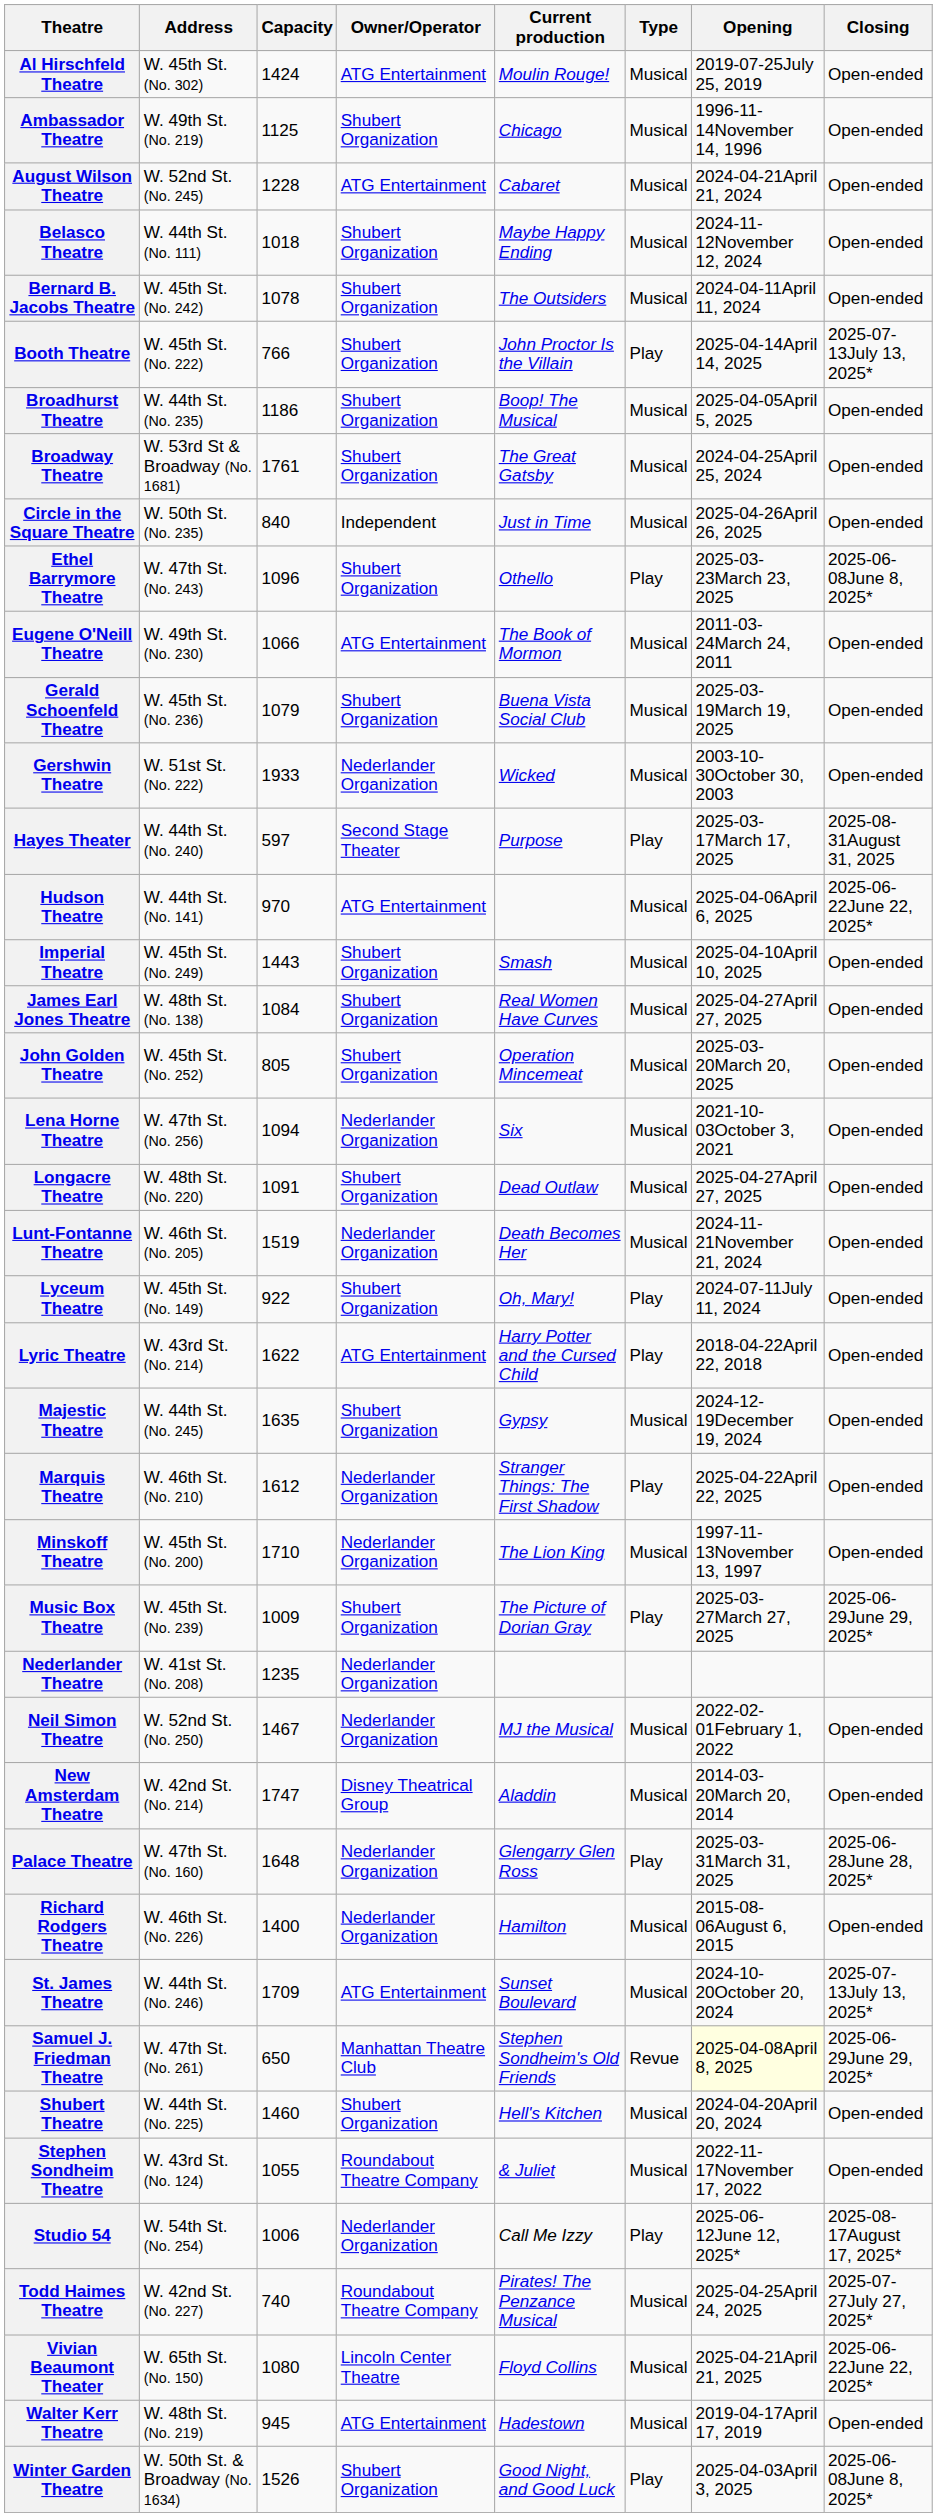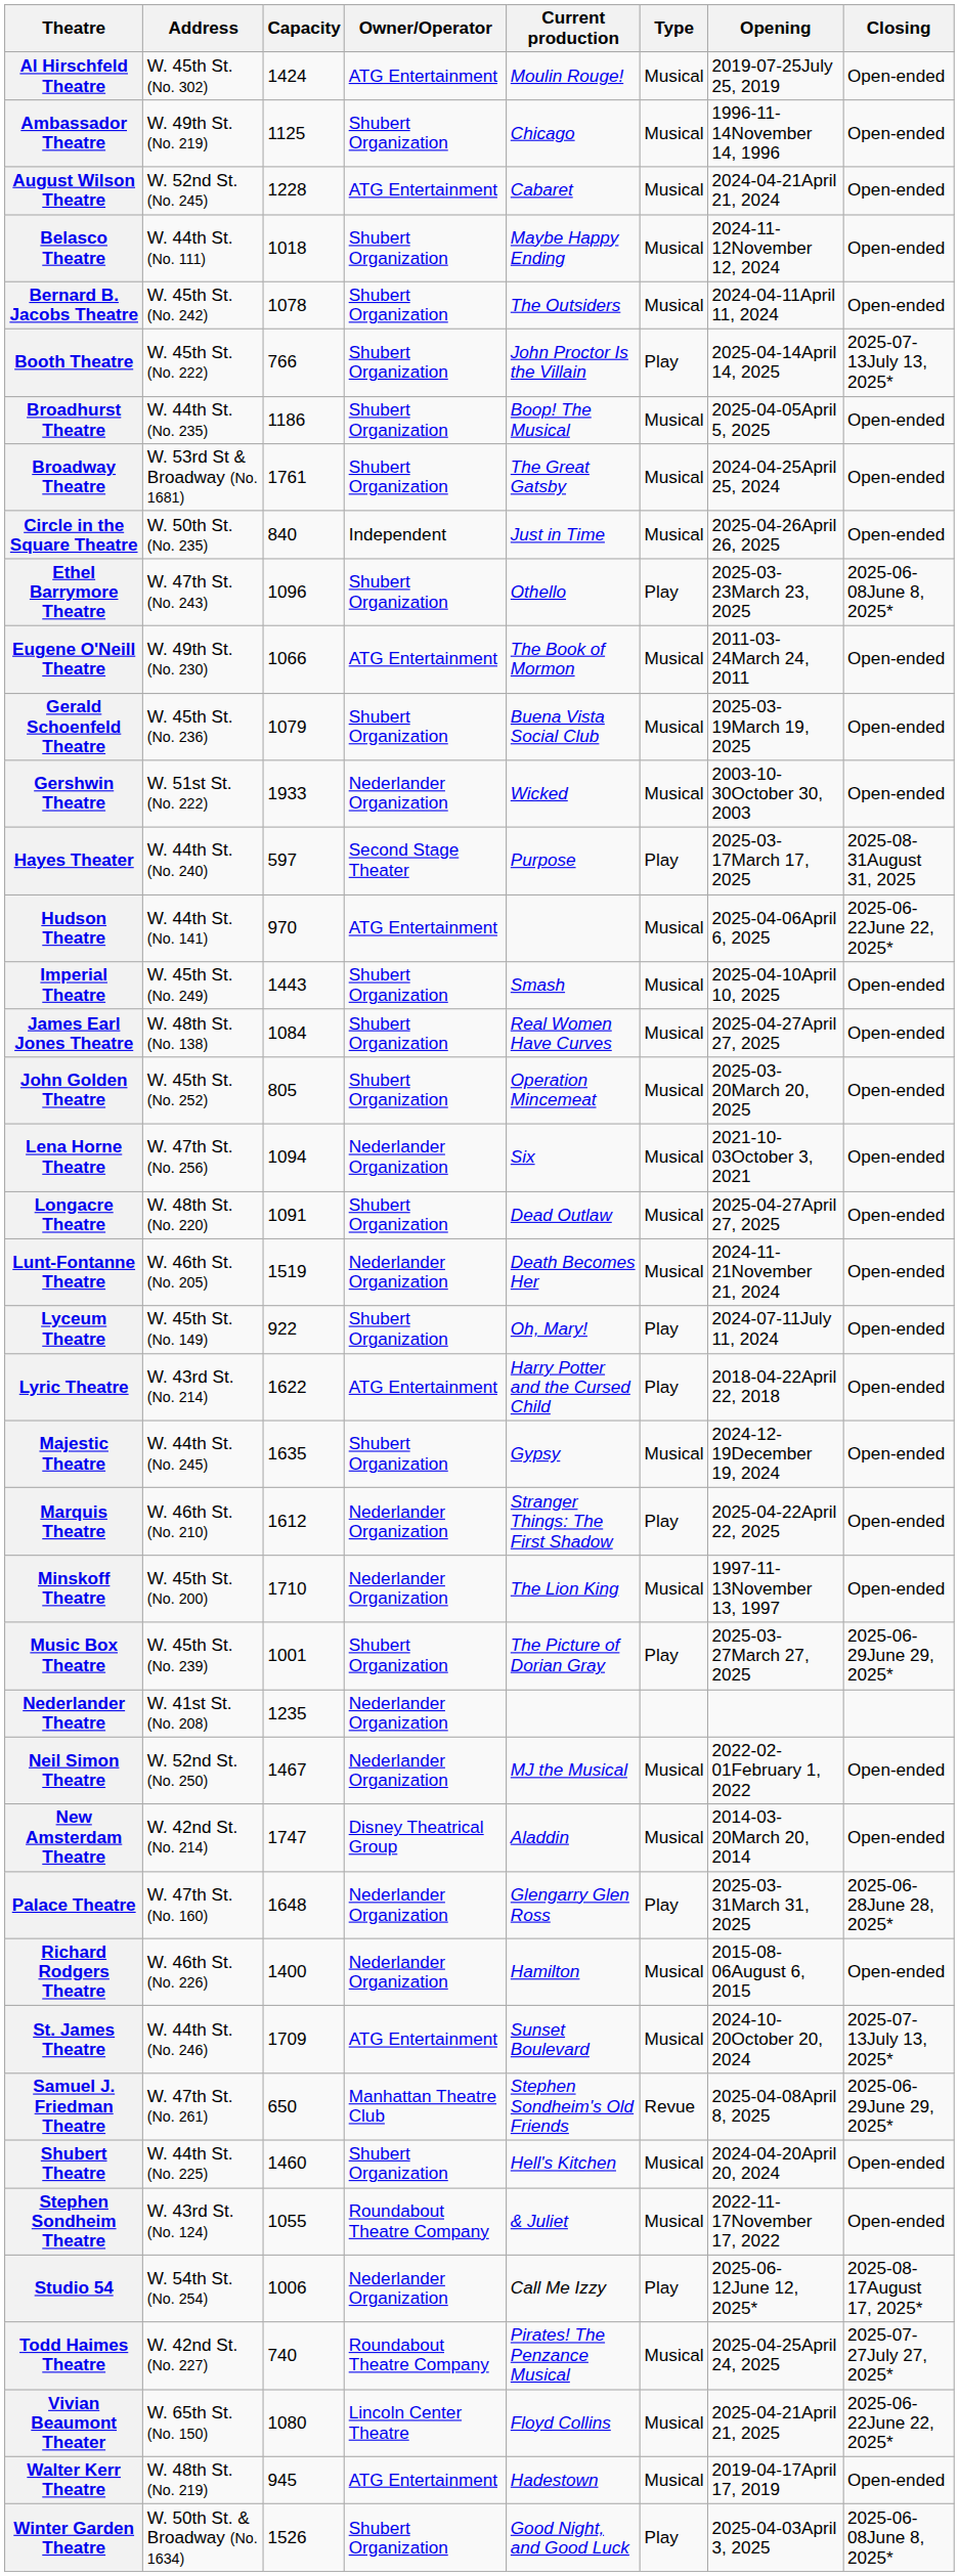Music Box Theatre | Capacity: 1009 -> 1001
Samuel J. Friedman Theatre | Opening: lightyellow background -> no background
